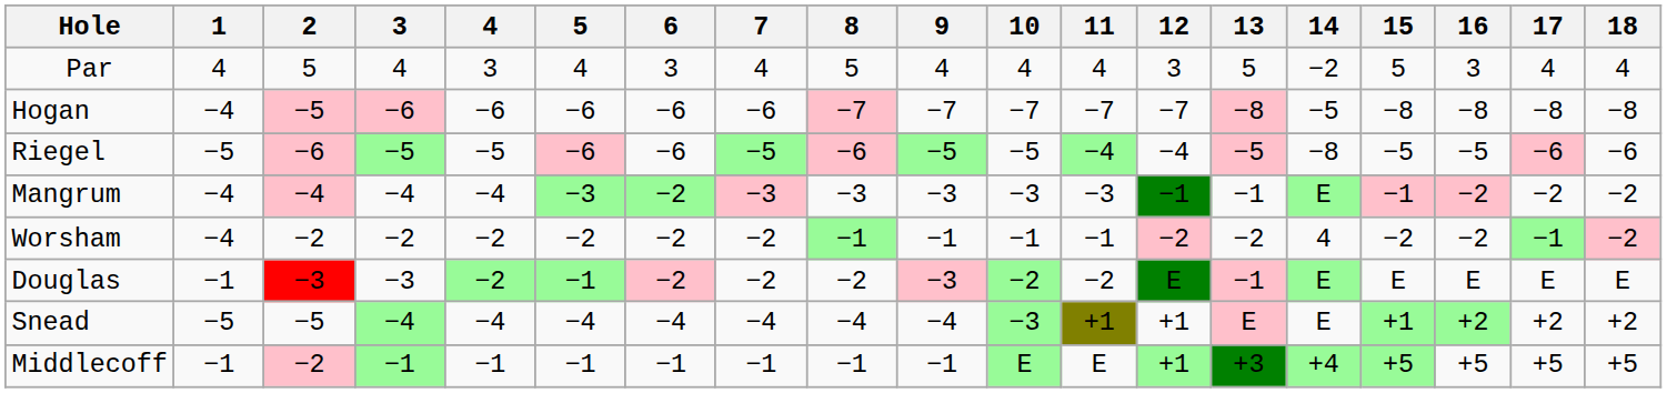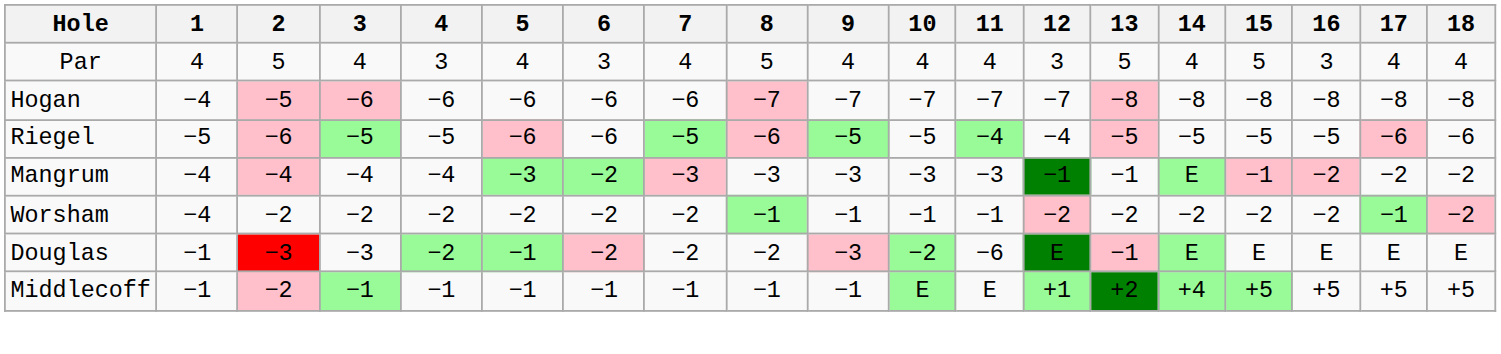Par | 14: −2 -> 4
Hogan | 14: −5 -> −8
Riegel | 14: −8 -> −5
Worsham | 14: 4 -> −2
Douglas | 11: −2 -> −6
- row: Snead | −5 | −5 | −4 | −4 | −4 | −4 | −4 | −4 | −4 | −3 | +1 | +1 | E | E | +1 | +2 | +2 | +2
Middlecoff | 13: +3 -> +2
